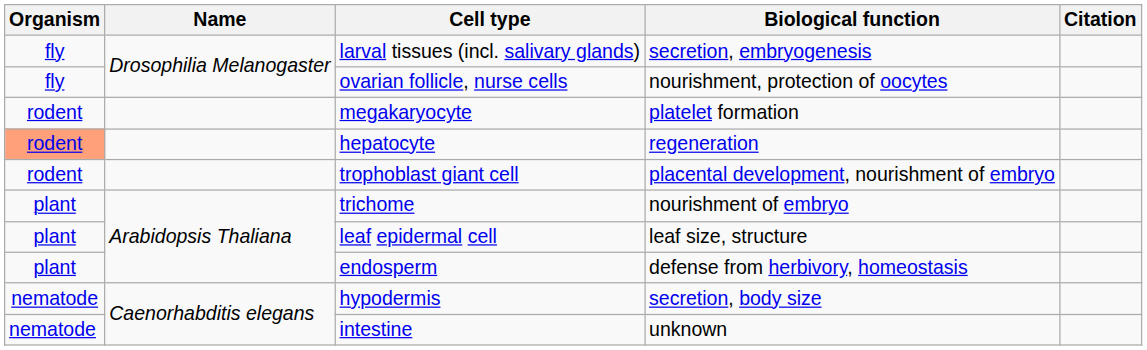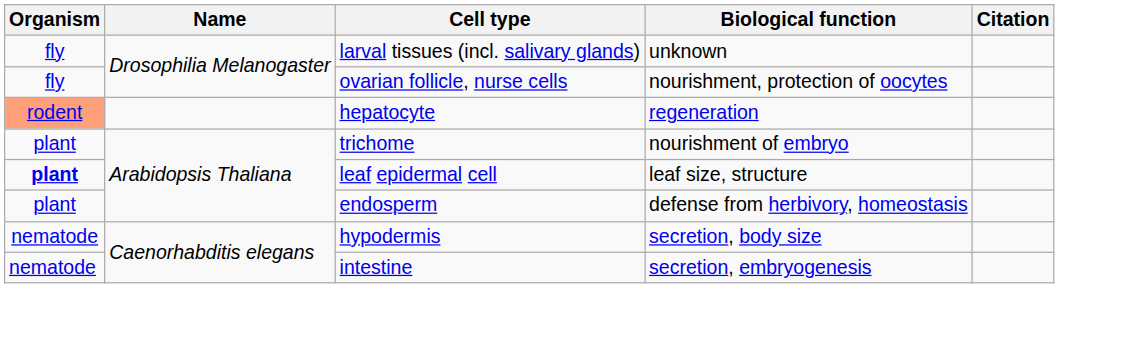larval tissues (incl. salivary glands) | Biological function: secretion, embryogenesis -> unknown
- row: rodent | megakaryocyte | platelet formation
- row: rodent | trophoblast giant cell | placental development, nourishment of embryo
leaf epidermal cell | Organism: normal -> bold
intestine | Biological function: unknown -> secretion, embryogenesis
